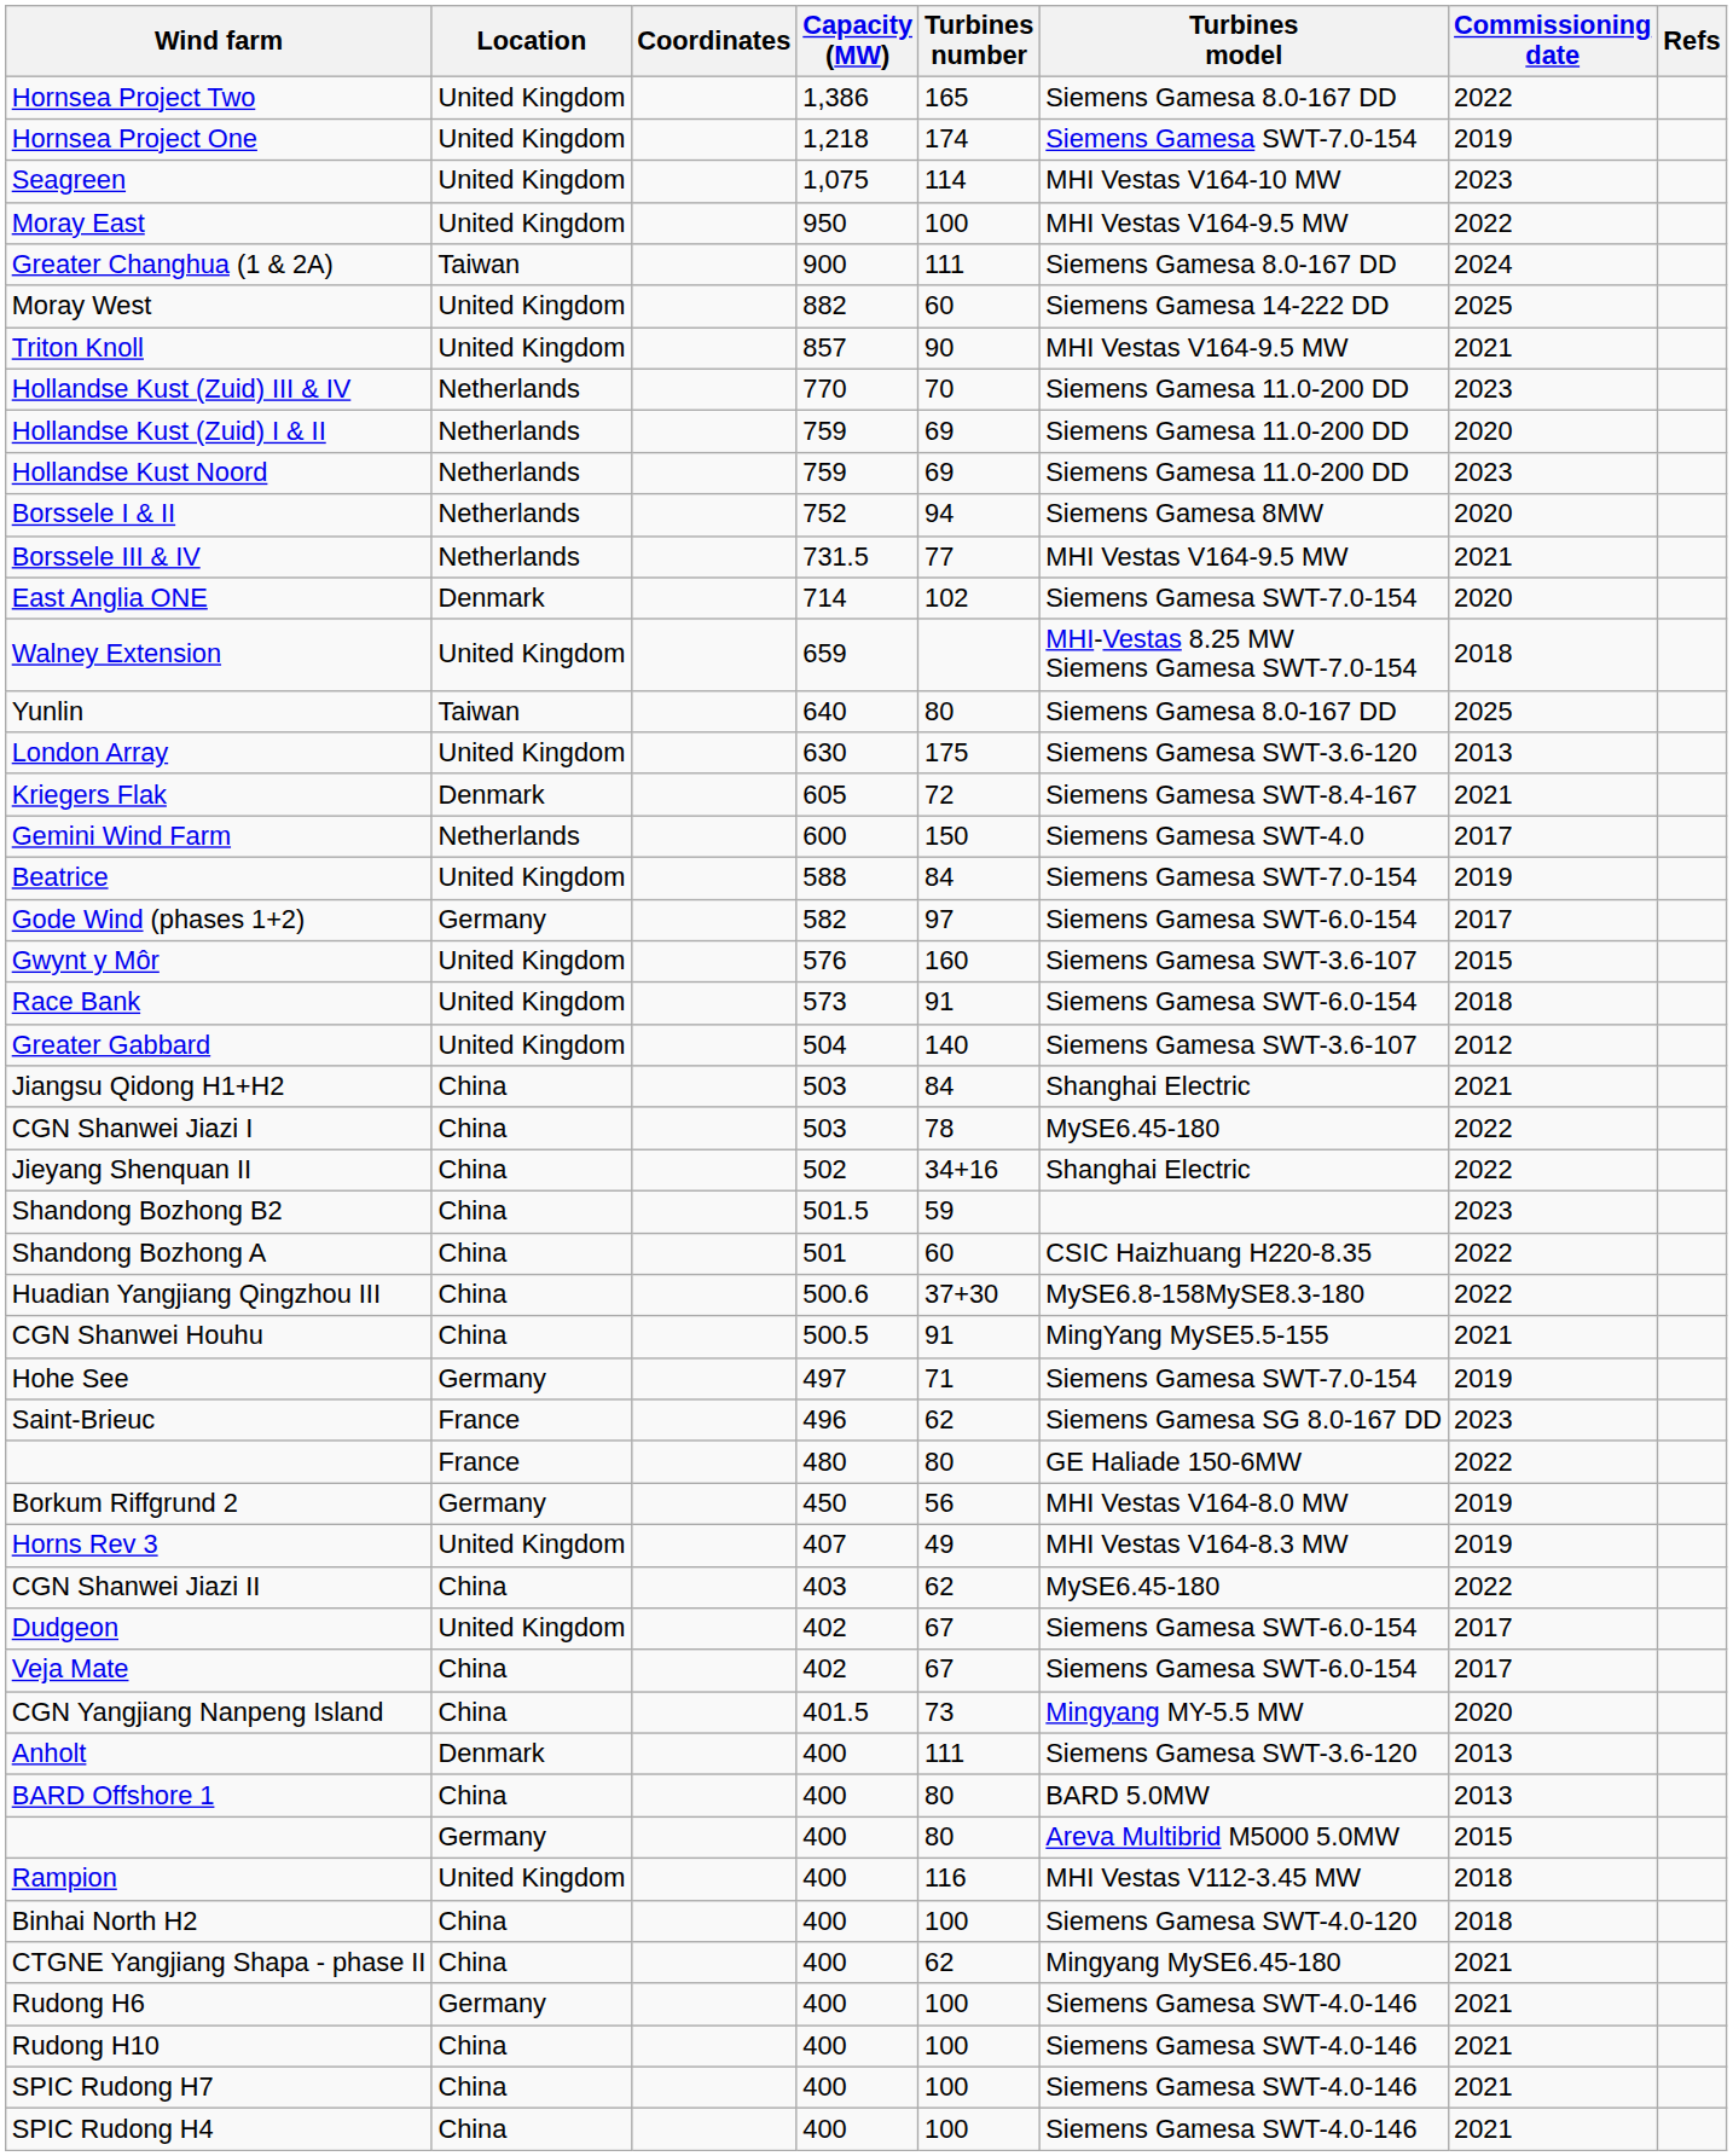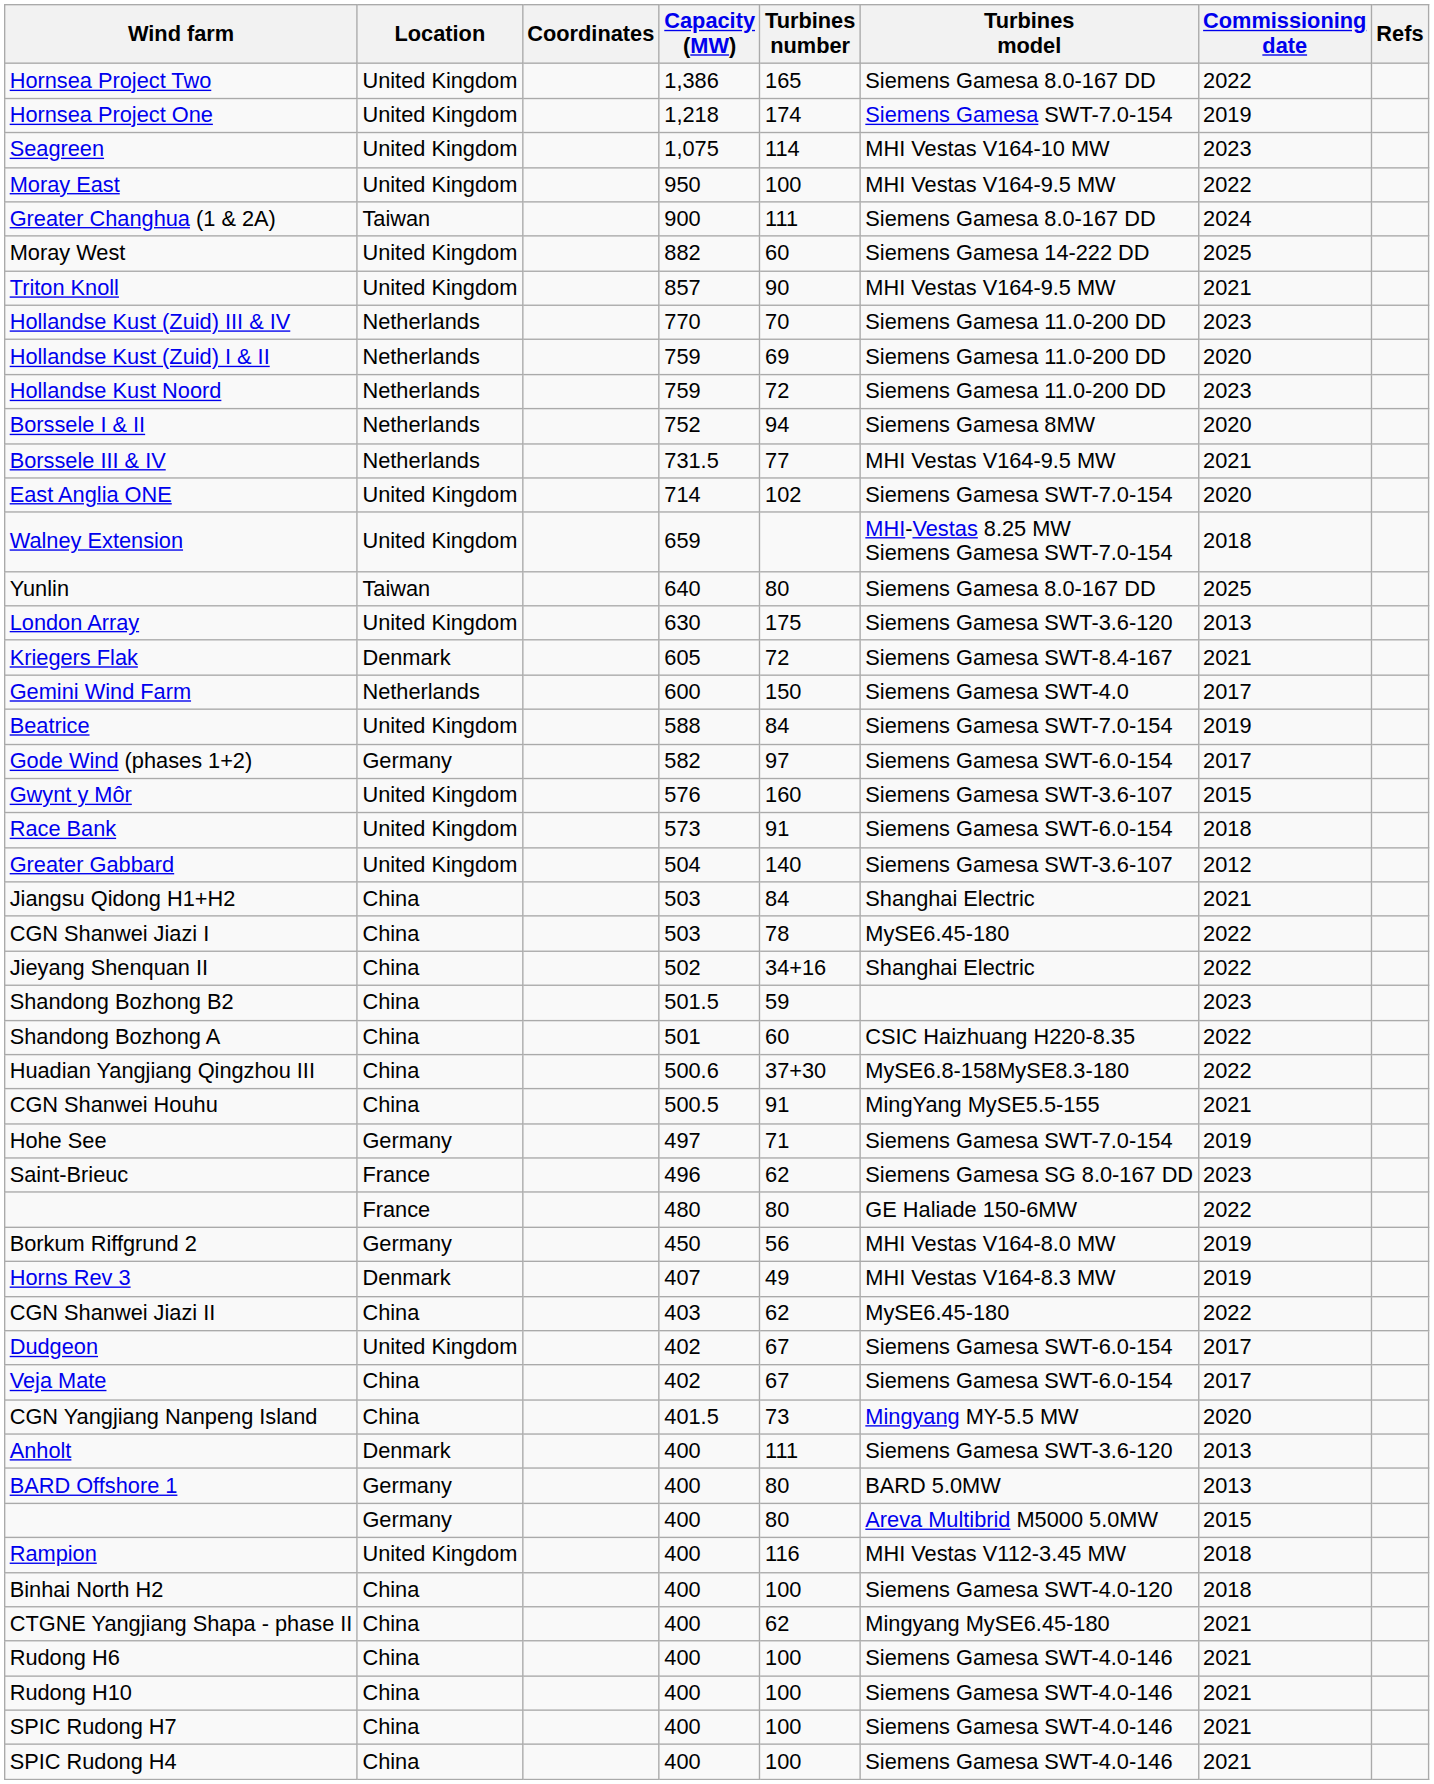Hollandse Kust Noord | Turbines number: 69 -> 72
East Anglia ONE | Location: Denmark -> United Kingdom
Horns Rev 3 | Location: United Kingdom -> Denmark
BARD Offshore 1 | Location: China -> Germany
Rudong H6 | Location: Germany -> China
